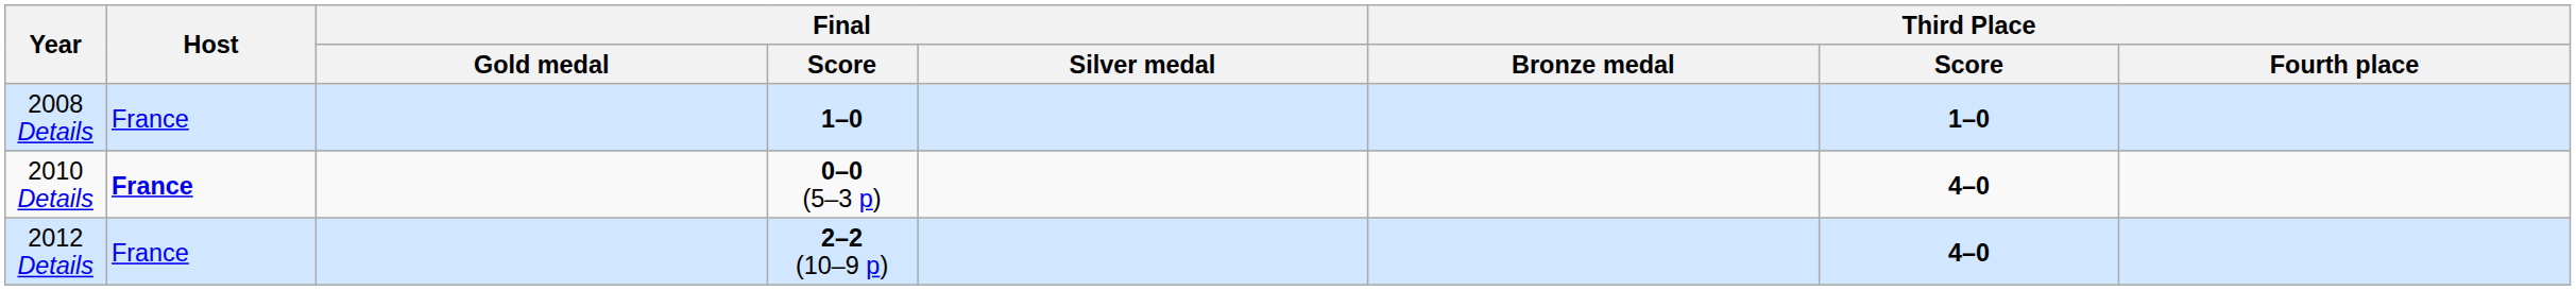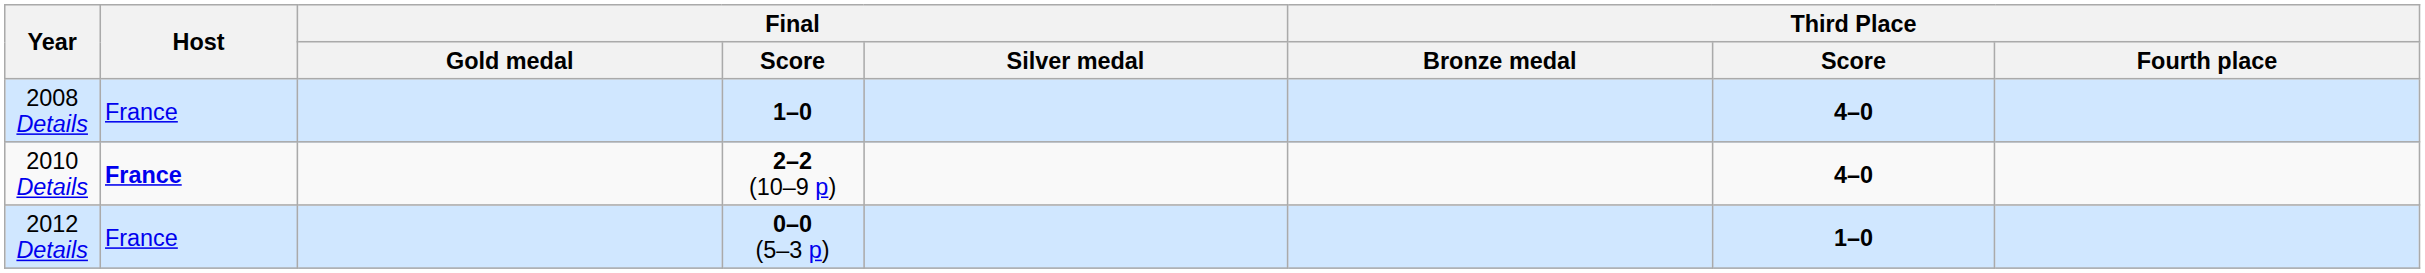2008 Details | Third Place / Score: 1–0 -> 4–0
2010 Details | Final / Score: 0–0 (5–3 p) -> 2–2 (10–9 p)
2012 Details | Final / Score: 2–2 (10–9 p) -> 0–0 (5–3 p)
2012 Details | Third Place / Score: 4–0 -> 1–0
